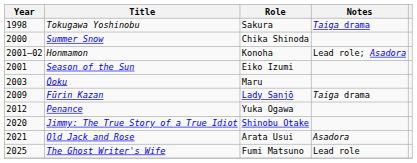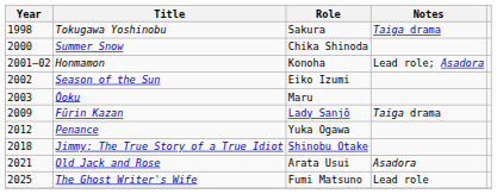Season of the Sun | Year: 2001 -> 2002
Jimmy: The True Story of a True Idiot | Year: 2020 -> 2018
